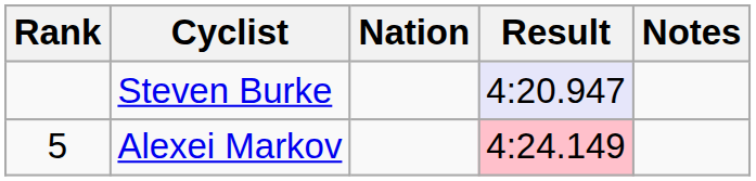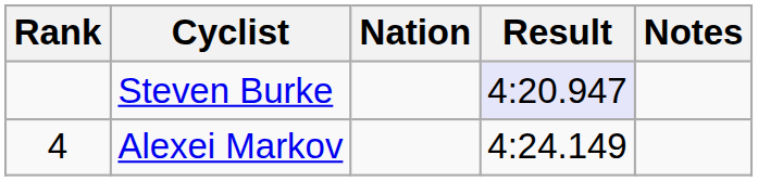Alexei Markov | Rank: 5 -> 4
Alexei Markov | Result: pink background -> no background
